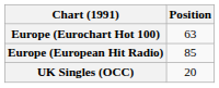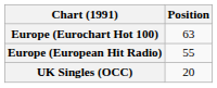Europe (European Hit Radio) | Position: 85 -> 55
